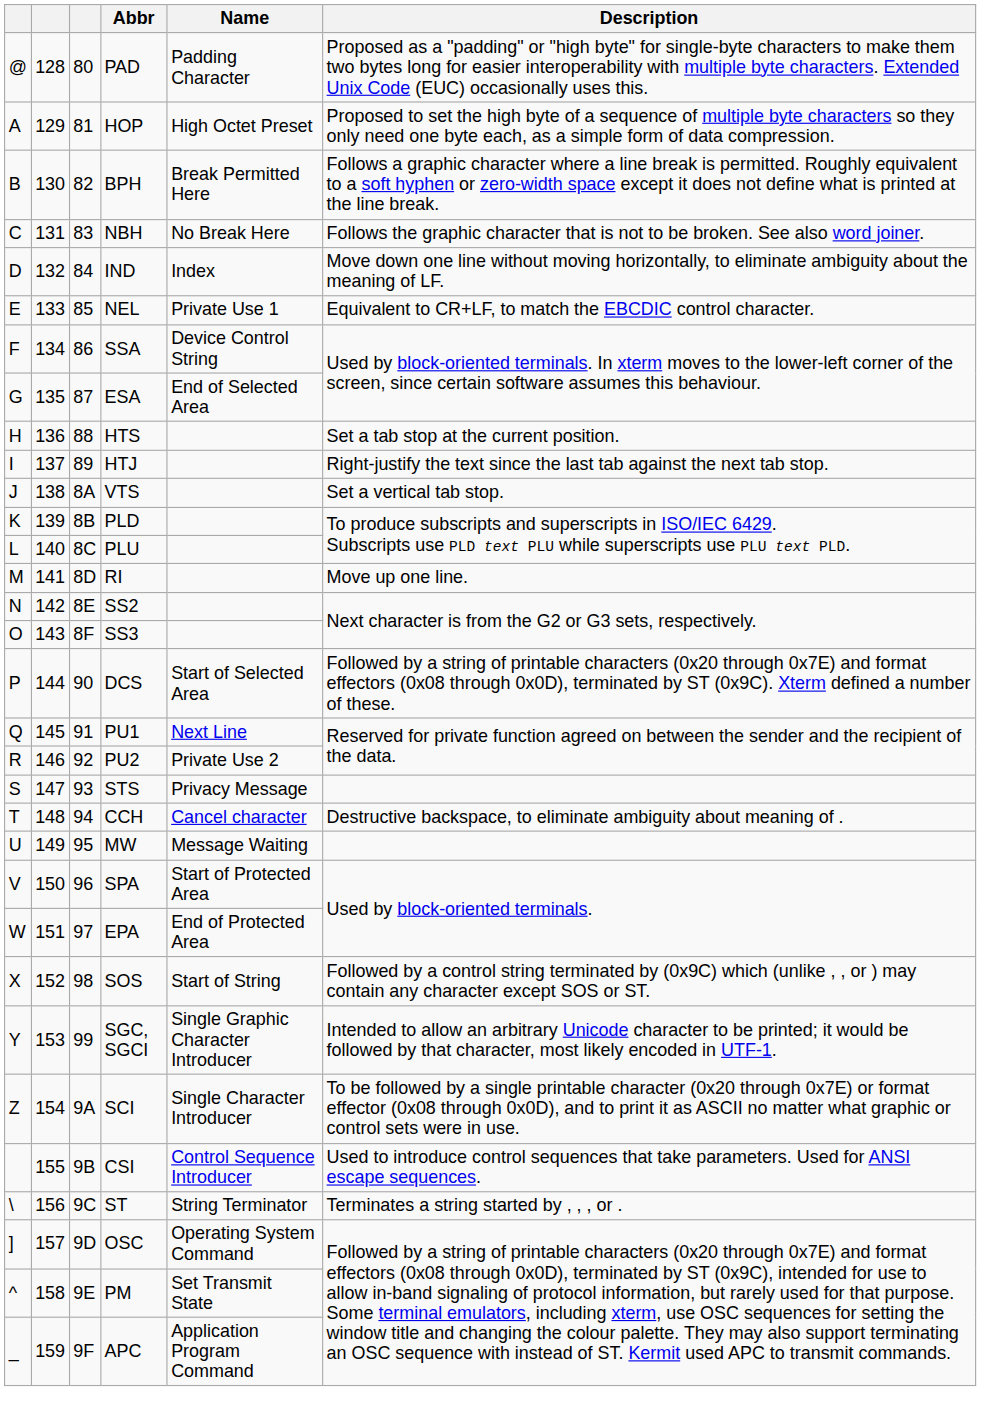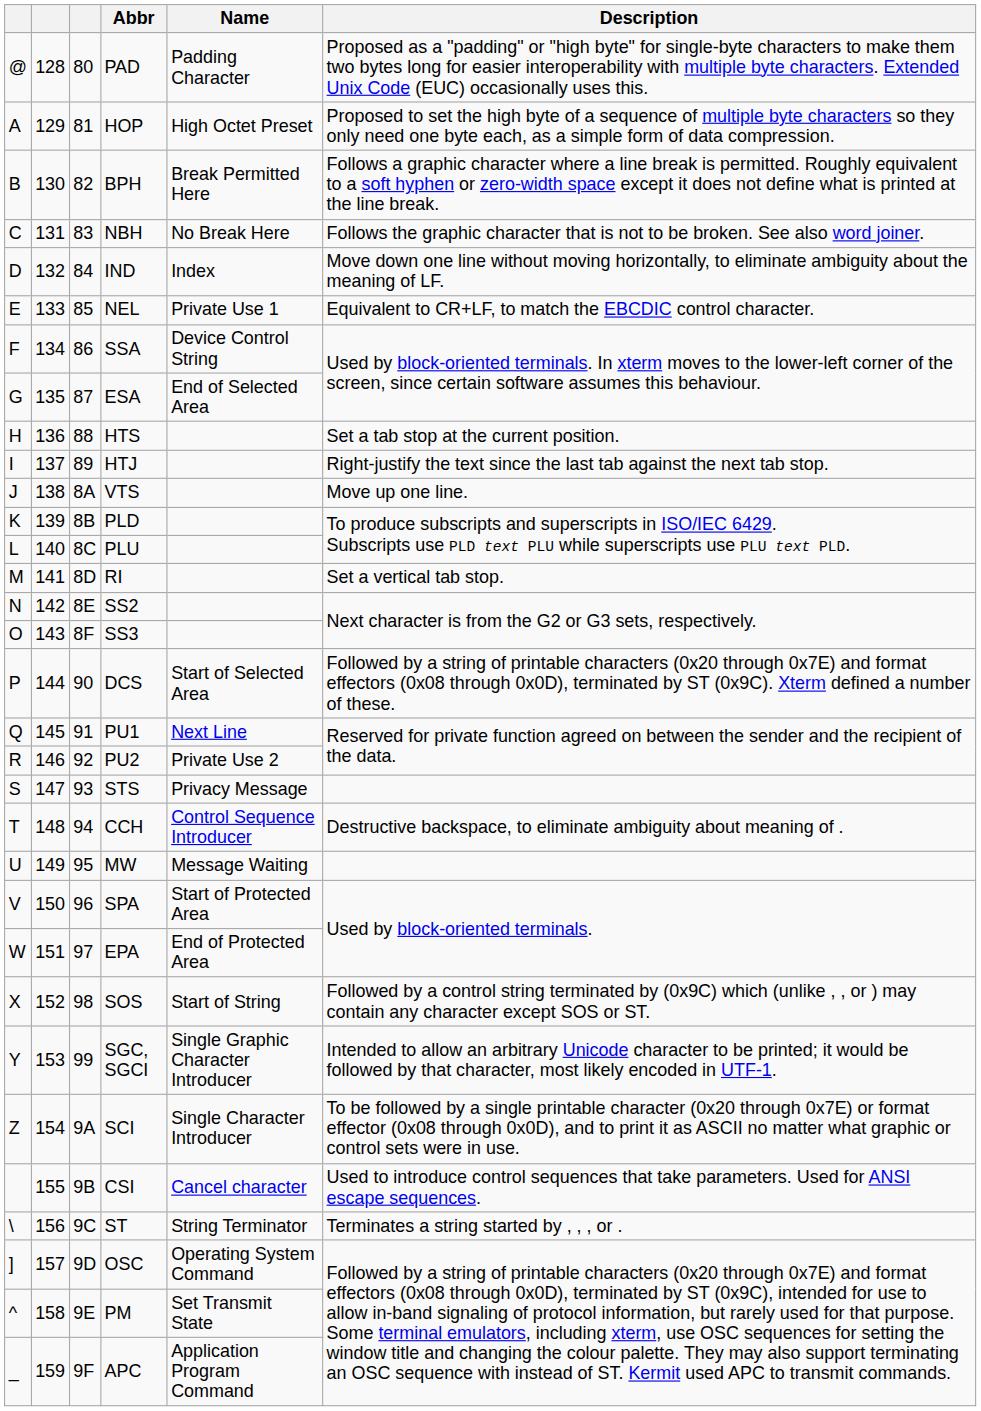VTS | Description: Set a vertical tab stop. -> Move up one line.
RI | Description: Move up one line. -> Set a vertical tab stop.
CCH | Name: Cancel character -> Control Sequence Introducer
CSI | Name: Control Sequence Introducer -> Cancel character
